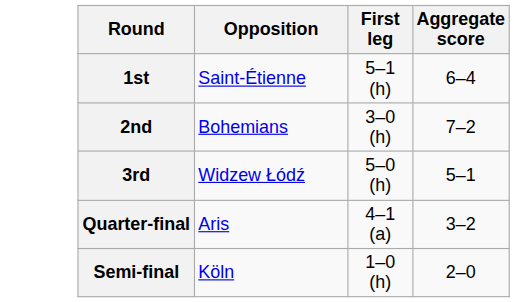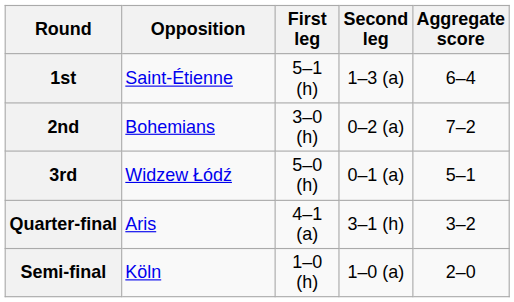+ column: Second leg | 1–3 (a) | 0–2 (a) | 0–1 (a) | 3–1 (h) | 1–0 (a)
